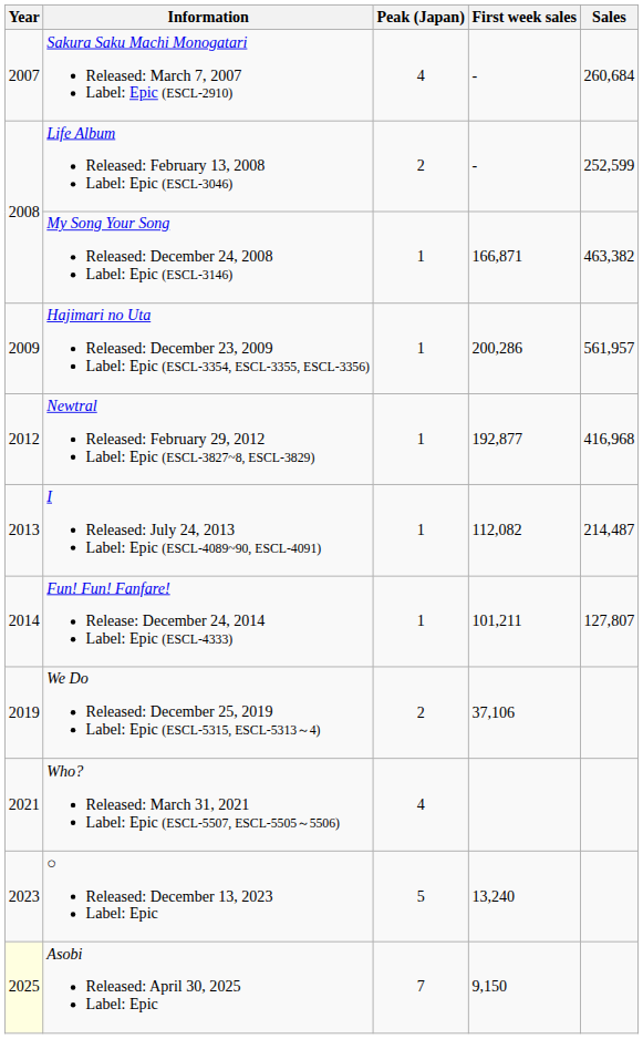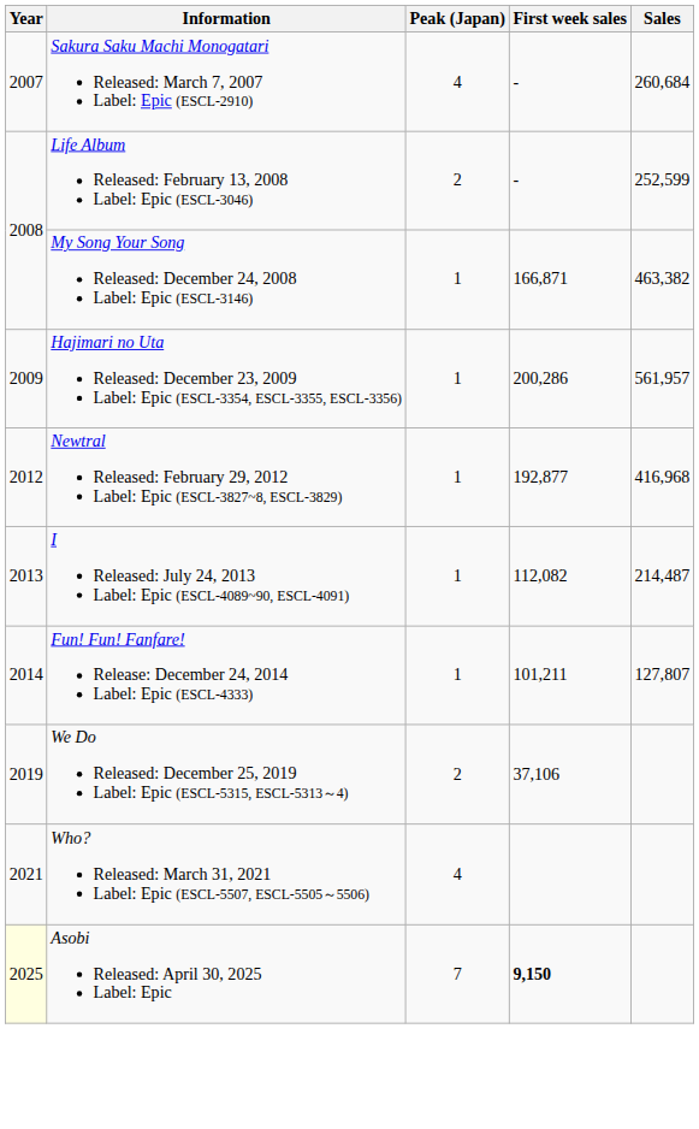- row: 2023 | ○ Released: December 13, 2023 Label: Epic | 5 | 13,240
Asobi Released: April 30, 2025 Label: Epic | First week sales: normal -> bold
